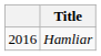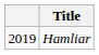Hamliar | column 1: 2016 -> 2019
